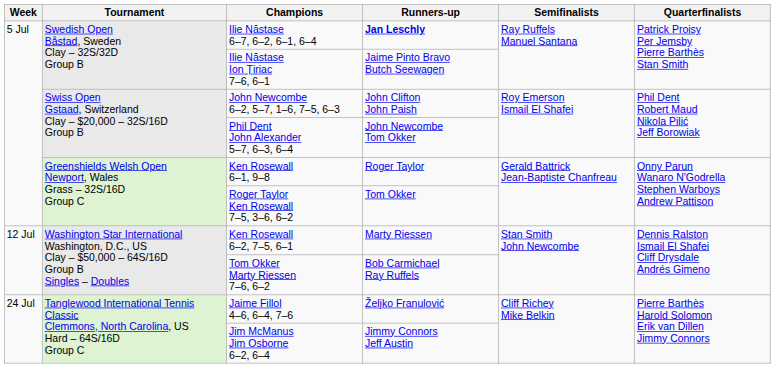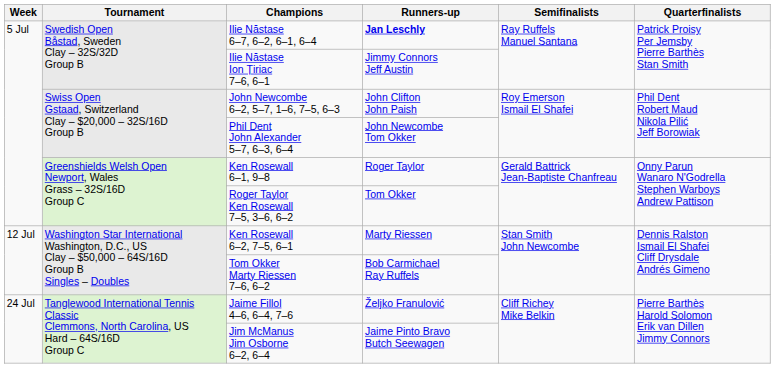Ilie Năstase Ion Țiriac 7–6, 6–1 | Runners-up: Jaime Pinto Bravo Butch Seewagen -> Jimmy Connors Jeff Austin
Jim McManus Jim Osborne 6–2, 6–4 | Runners-up: Jimmy Connors Jeff Austin -> Jaime Pinto Bravo Butch Seewagen
